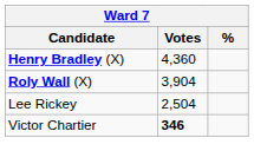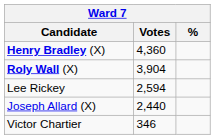Lee Rickey | Votes: 2,504 -> 2,594
+ row: Joseph Allard (X) | 2,440
Victor Chartier | Votes: bold -> normal
